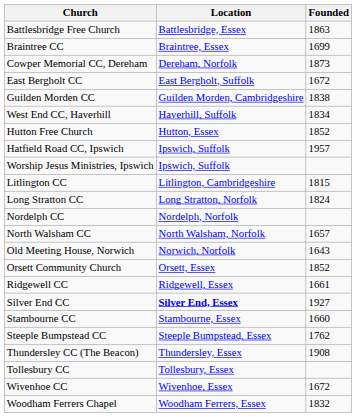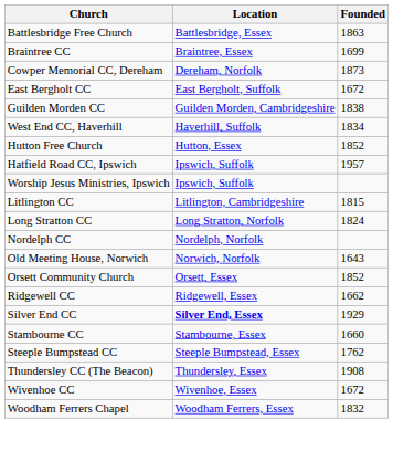- row: North Walsham CC | North Walsham, Norfolk | 1657
Ridgewell CC | Founded: 1661 -> 1662
Silver End CC | Founded: 1927 -> 1929
- row: Tollesbury CC | Tollesbury, Essex
